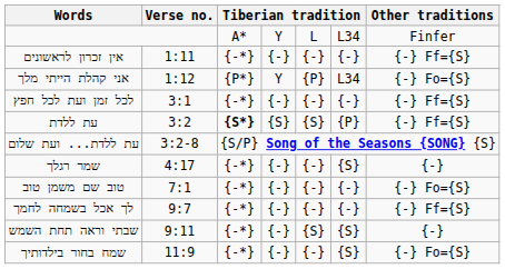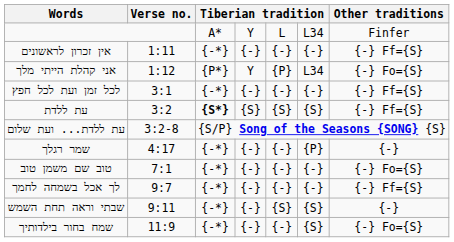עת ללדת | column 6: {P} -> {S}
שמר רגלך | column 6: {S} -> {P}
